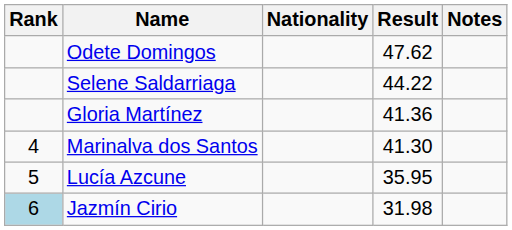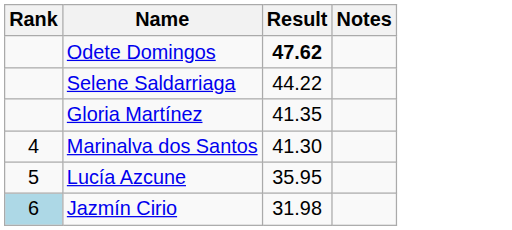- column: Nationality
Odete Domingos | Result: normal -> bold
Gloria Martínez | Result: 41.36 -> 41.35
